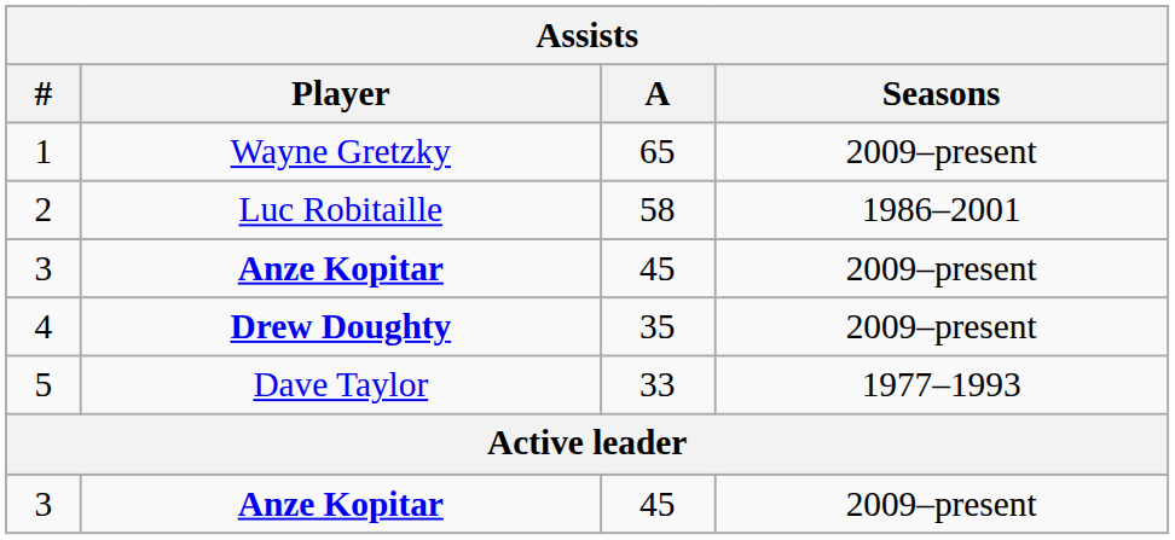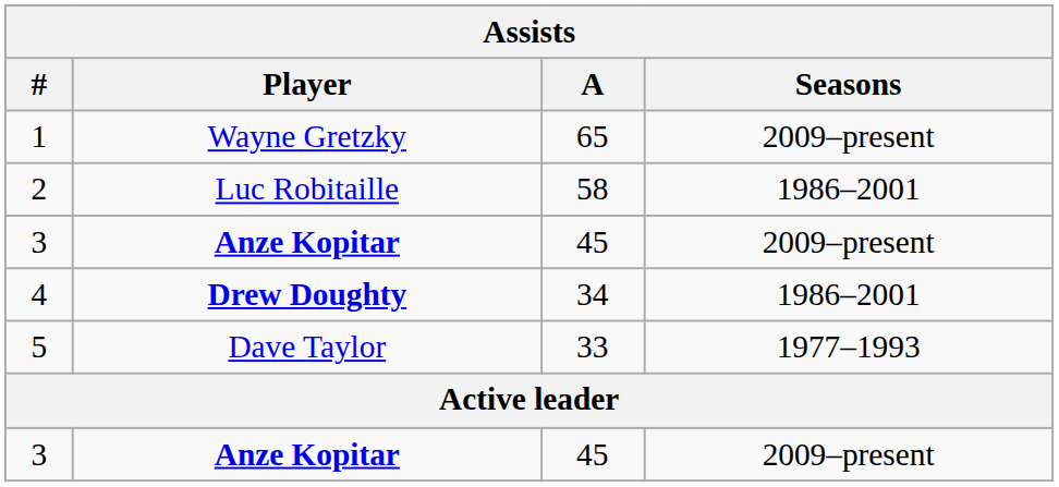4 | A: 35 -> 34
4 | Seasons: 2009–present -> 1986–2001
